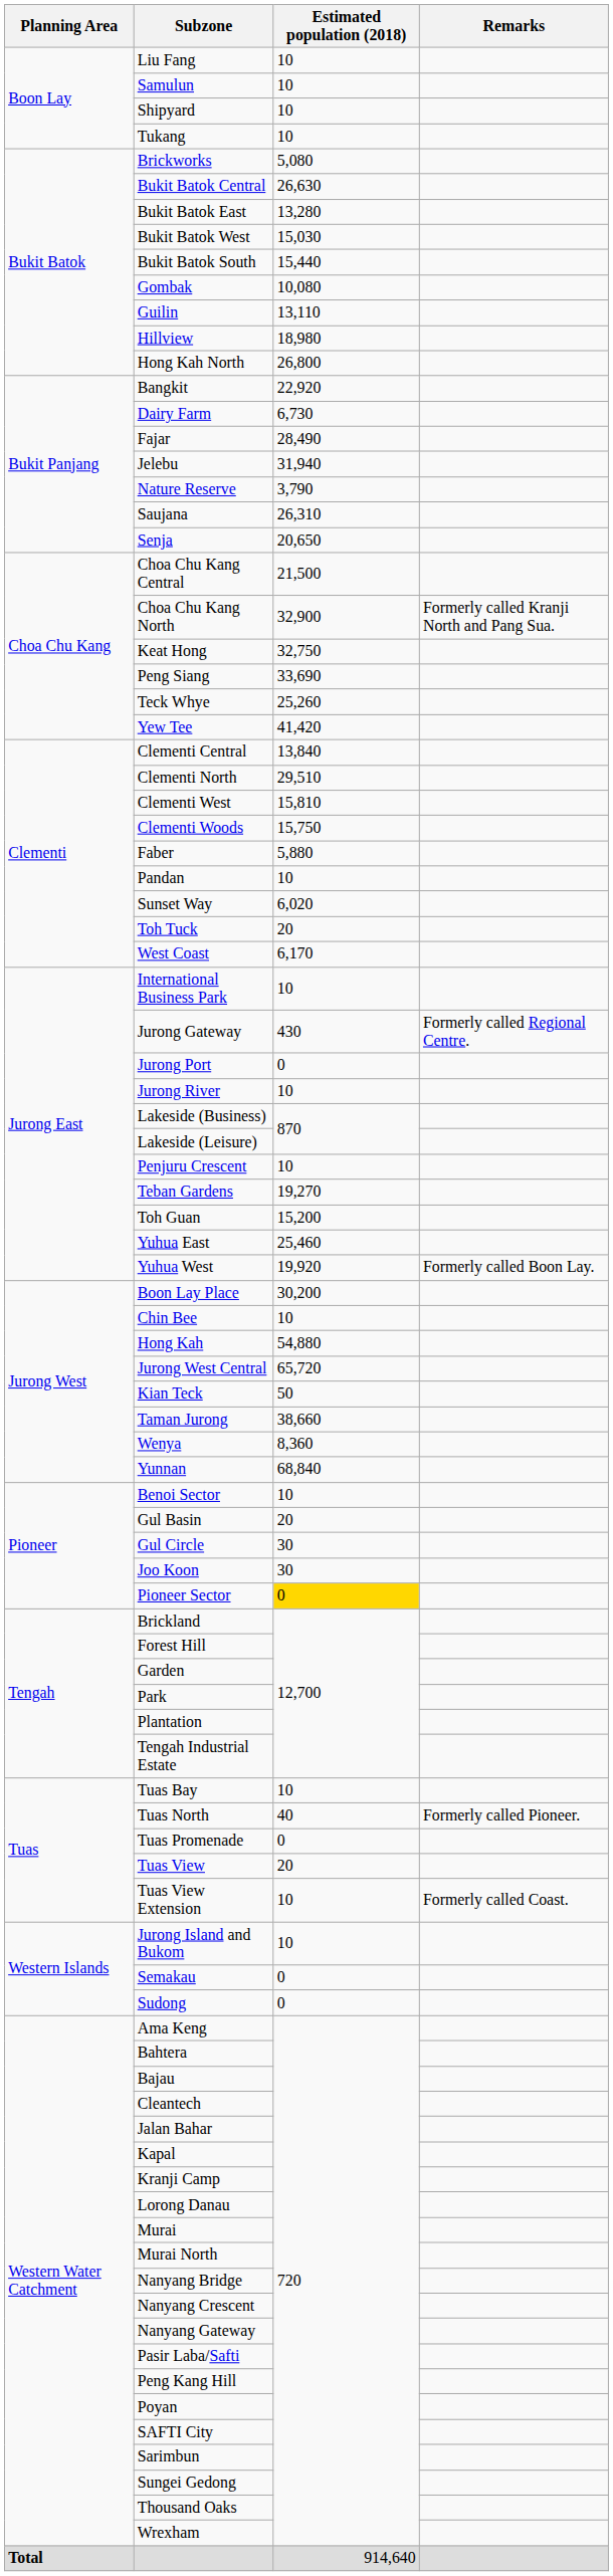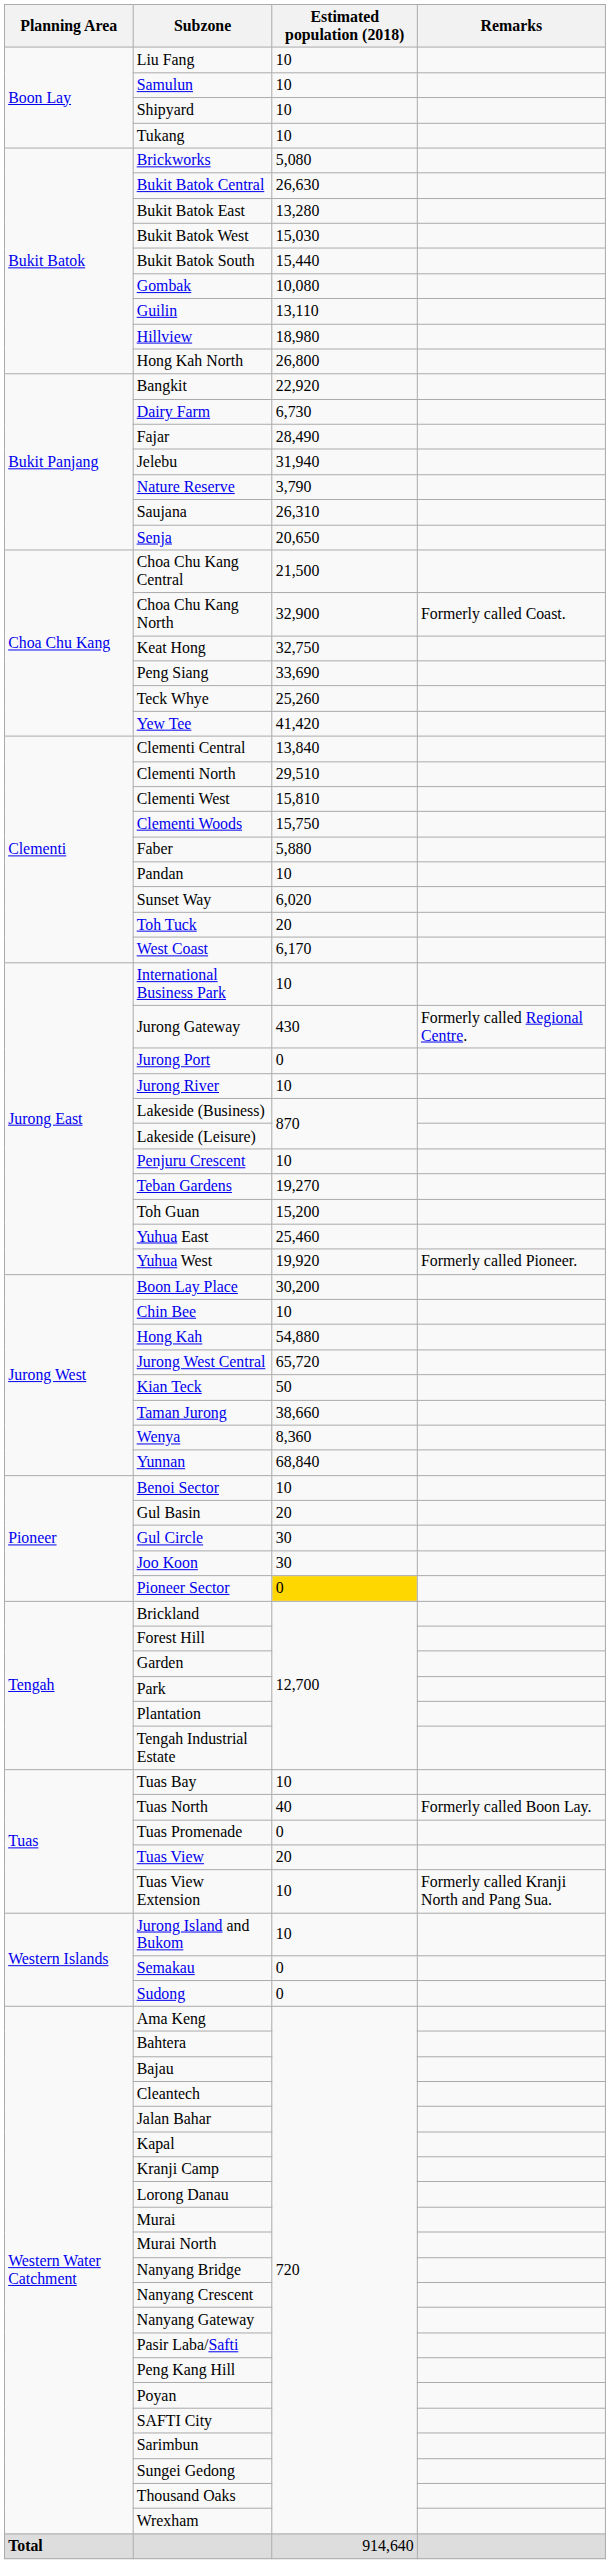Choa Chu Kang North | Remarks: Formerly called Kranji North and Pang Sua. -> Formerly called Coast.
Yuhua West | Remarks: Formerly called Boon Lay. -> Formerly called Pioneer.
Tuas North | Remarks: Formerly called Pioneer. -> Formerly called Boon Lay.
Tuas View Extension | Remarks: Formerly called Coast. -> Formerly called Kranji North and Pang Sua.
